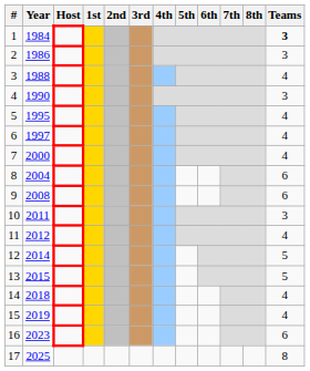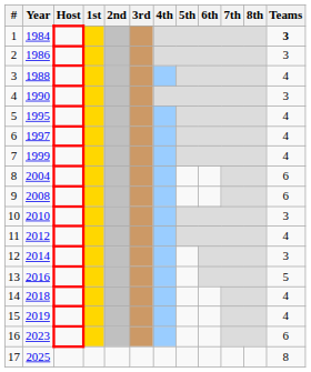7 | Year: 2000 -> 1999
10 | Year: 2011 -> 2010
12 | Teams: 5 -> 3
13 | Year: 2015 -> 2016
